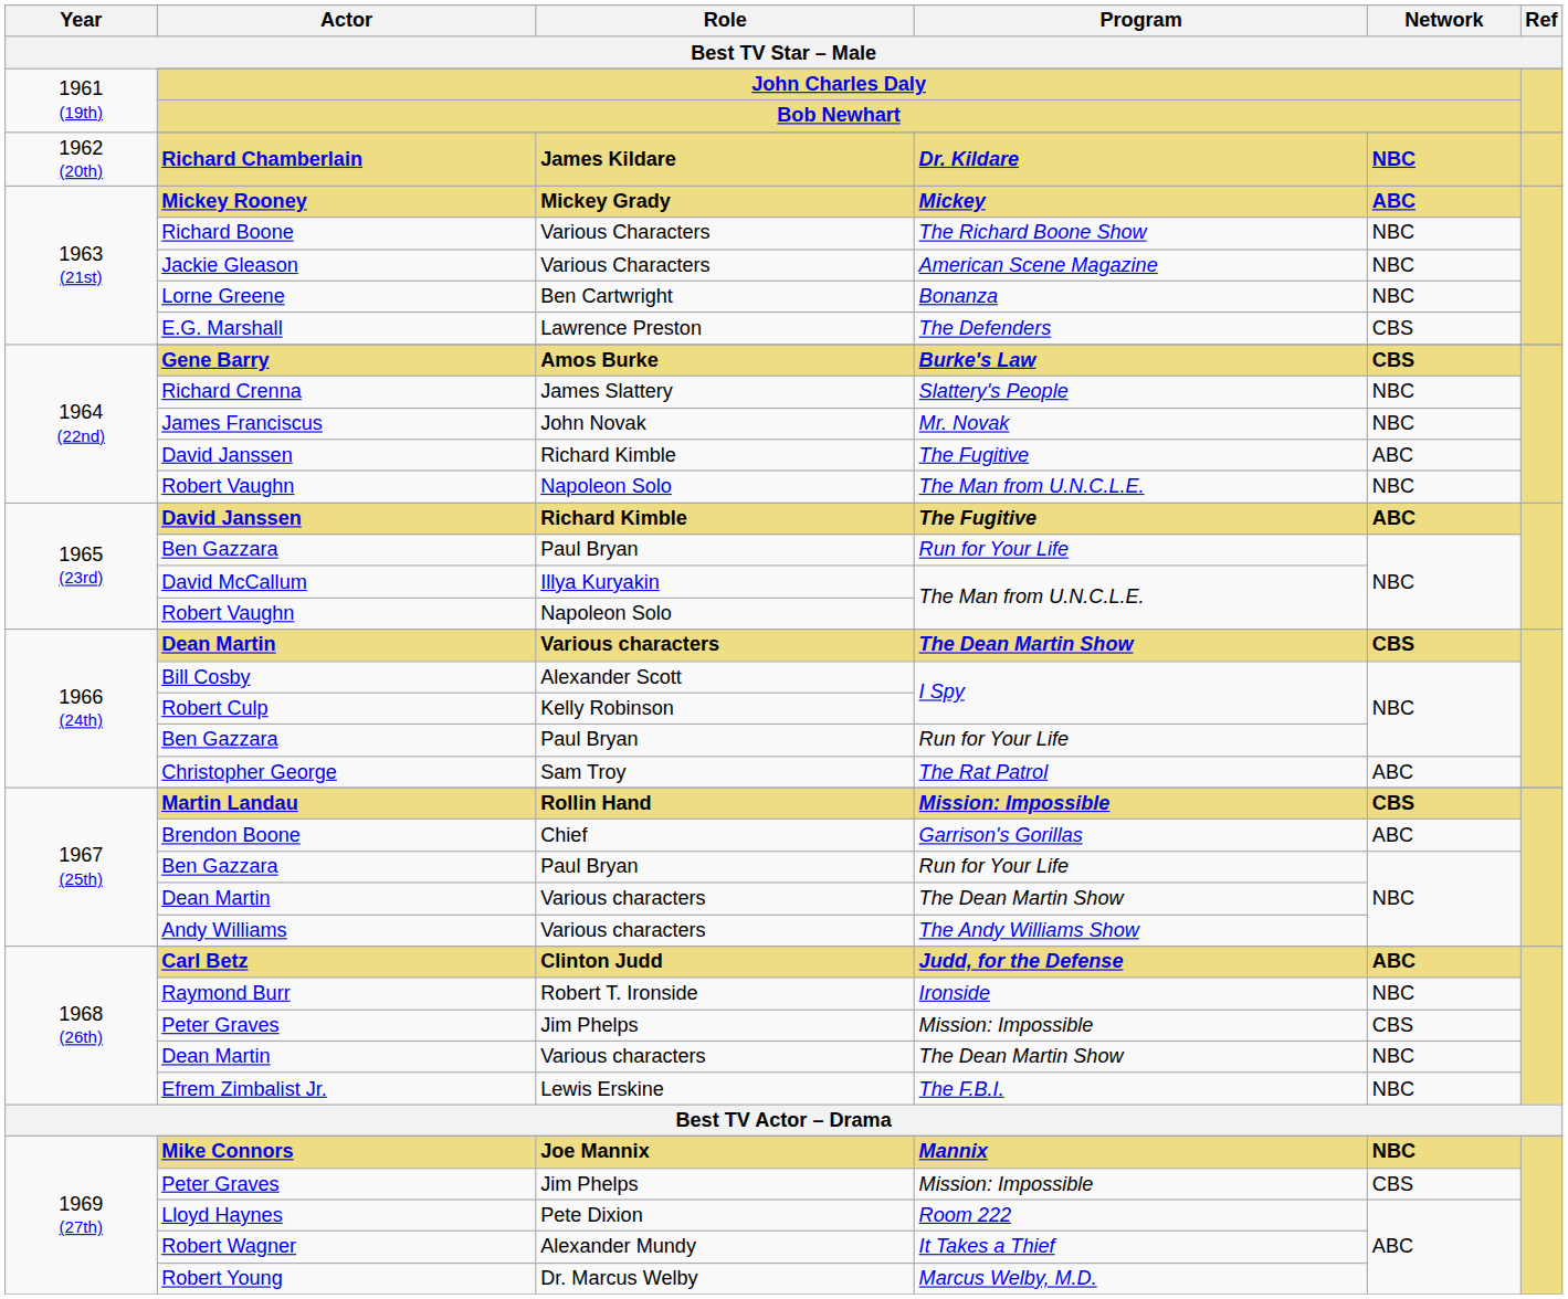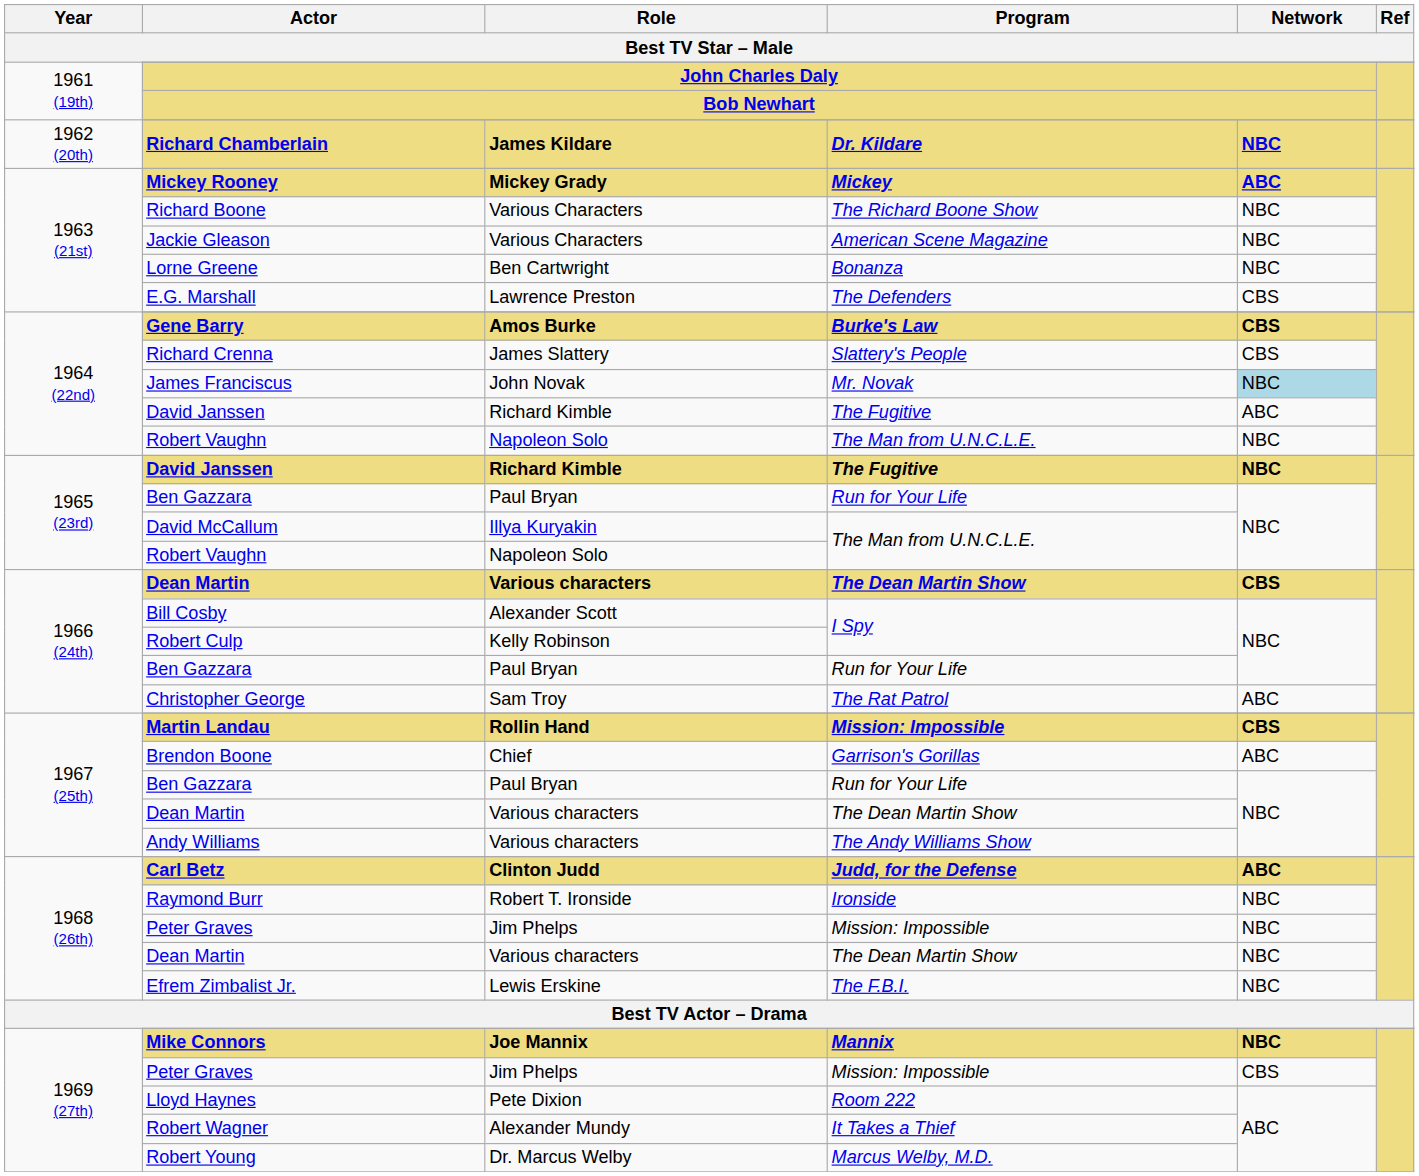Richard Crenna | Network: NBC -> CBS
James Franciscus | Network: no background -> lightblue background
1965 (23rd) / David Janssen | Network: ABC -> NBC
1968 (26th) / Peter Graves | Network: CBS -> NBC
